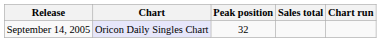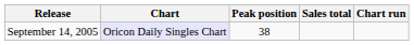September 14, 2005 | Peak position: 32 -> 38
